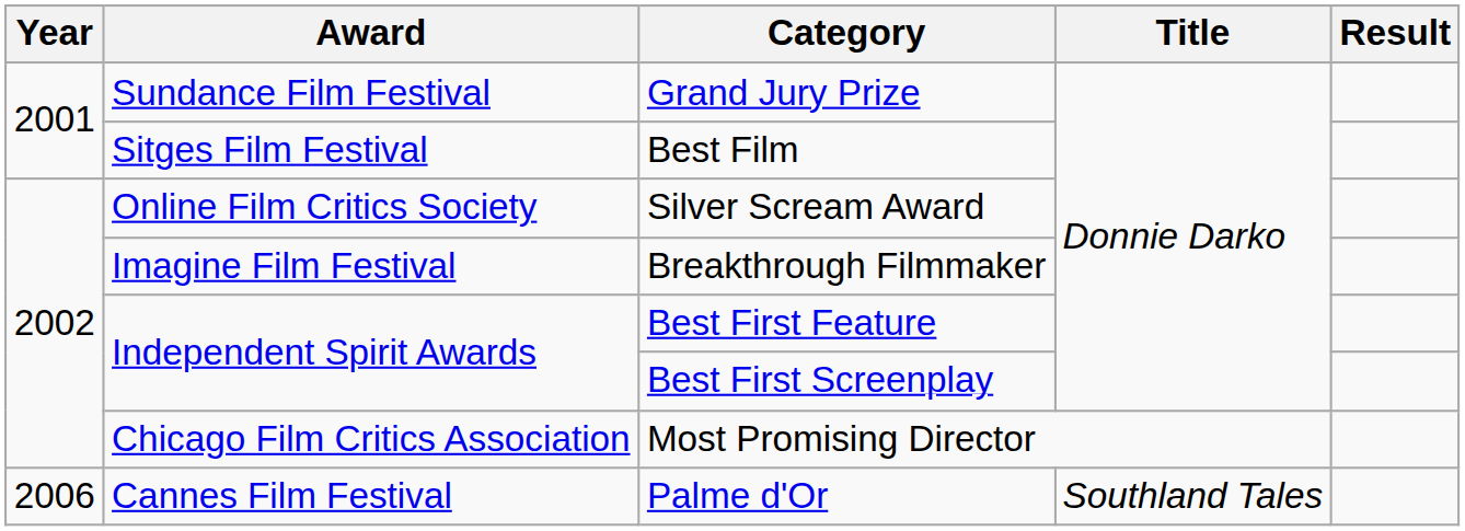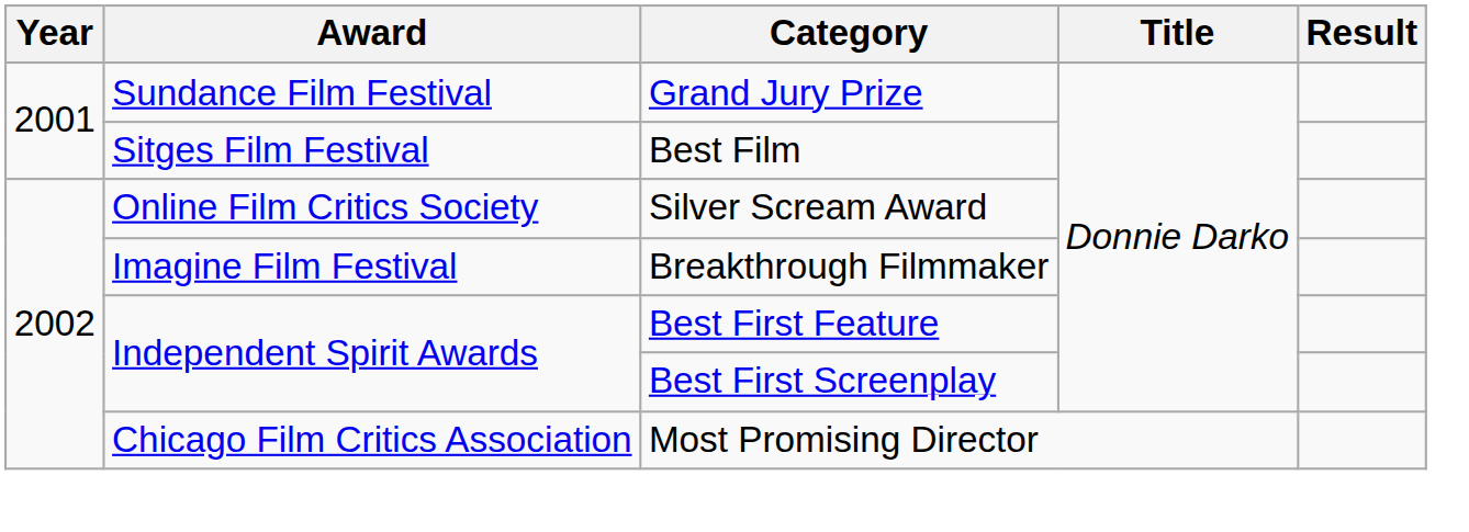- row: 2006 | Cannes Film Festival | Palme d'Or | Southland Tales
